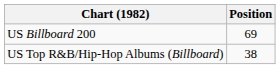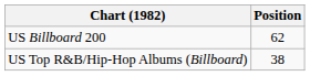US Billboard 200 | Position: 69 -> 62
